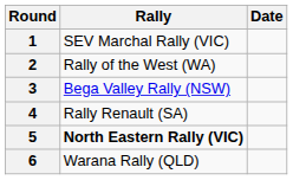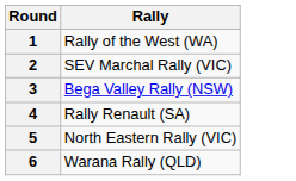- column: Date
1 | Rally: SEV Marchal Rally (VIC) -> Rally of the West (WA)
2 | Rally: Rally of the West (WA) -> SEV Marchal Rally (VIC)
5 | Rally: bold -> normal
